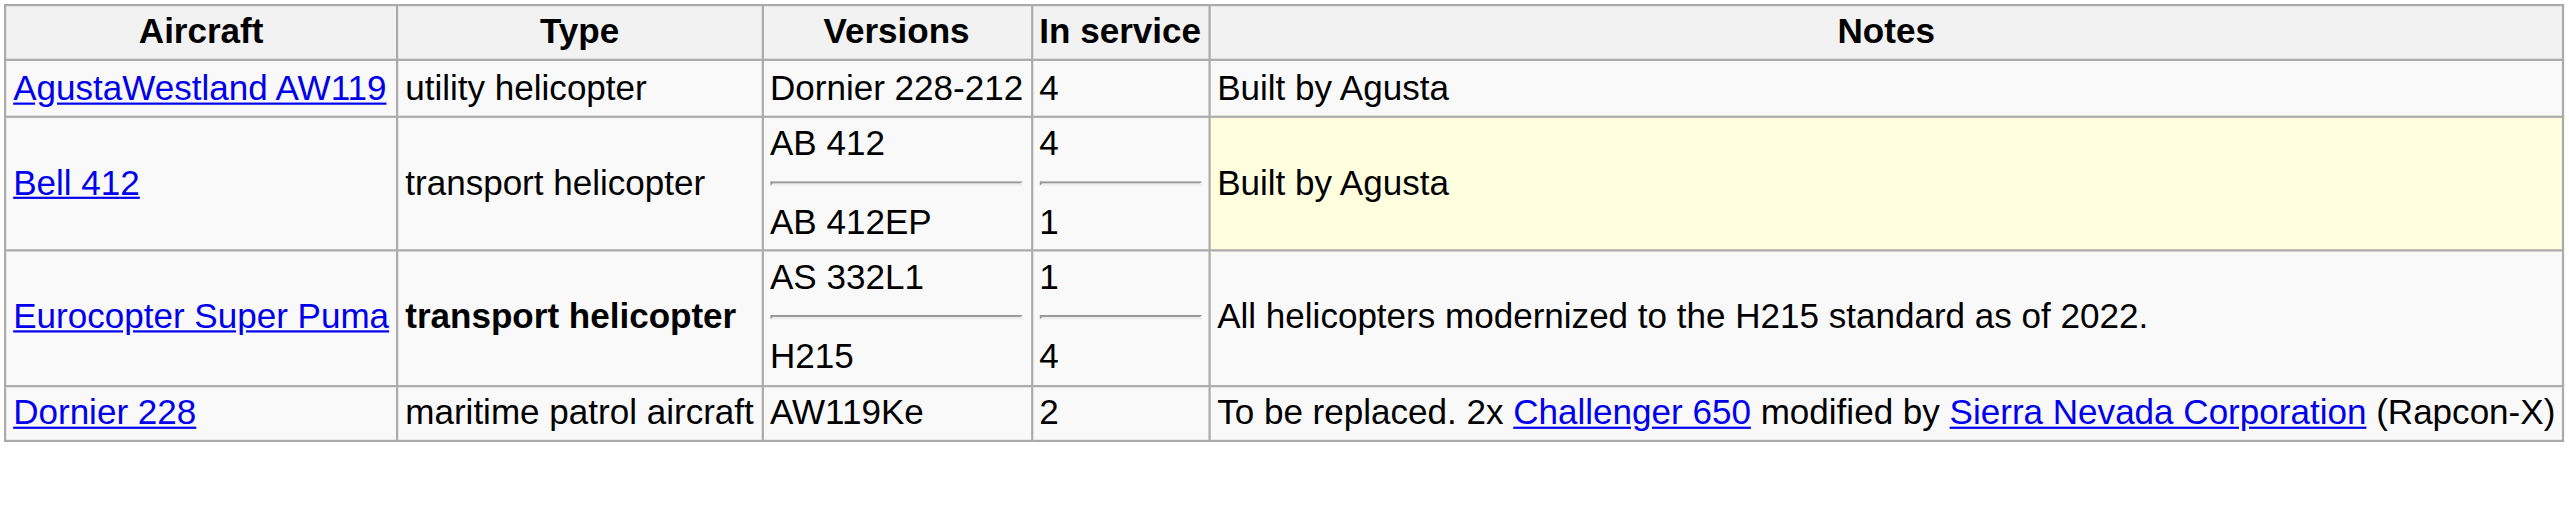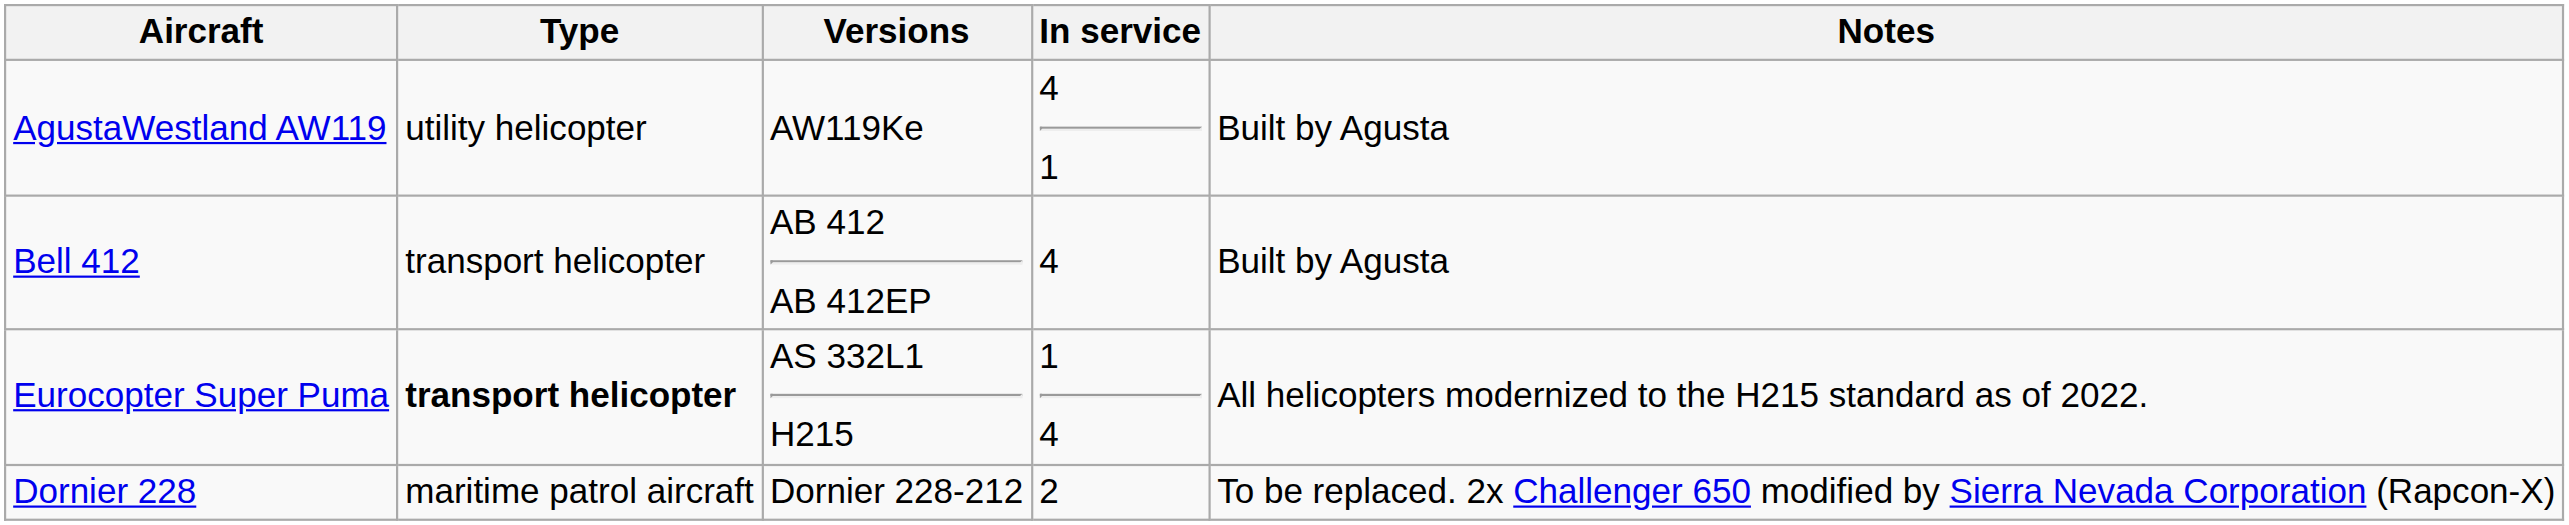AgustaWestland AW119 | Versions: Dornier 228-212 -> AW119Ke
AgustaWestland AW119 | In service: 4 -> 4 1
Bell 412 | In service: 4 1 -> 4
Bell 412 | Notes: lightyellow background -> no background
Dornier 228 | Versions: AW119Ke -> Dornier 228-212
